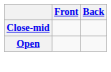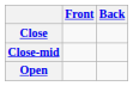+ row: Close
